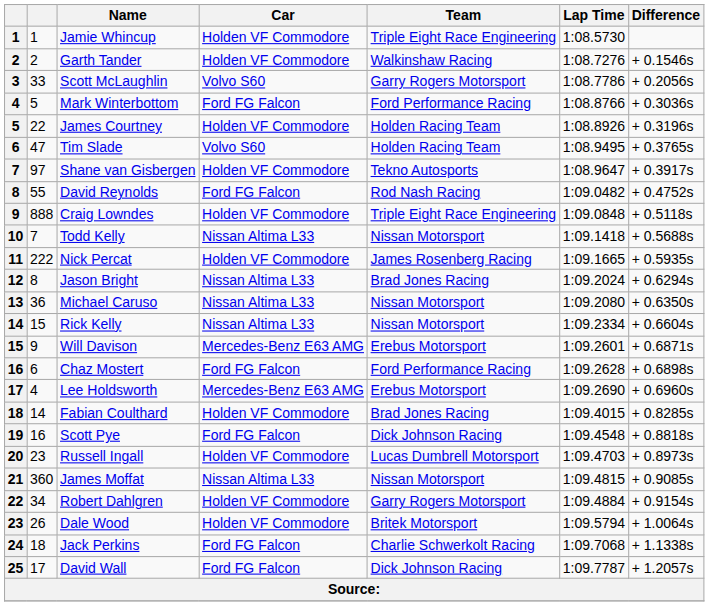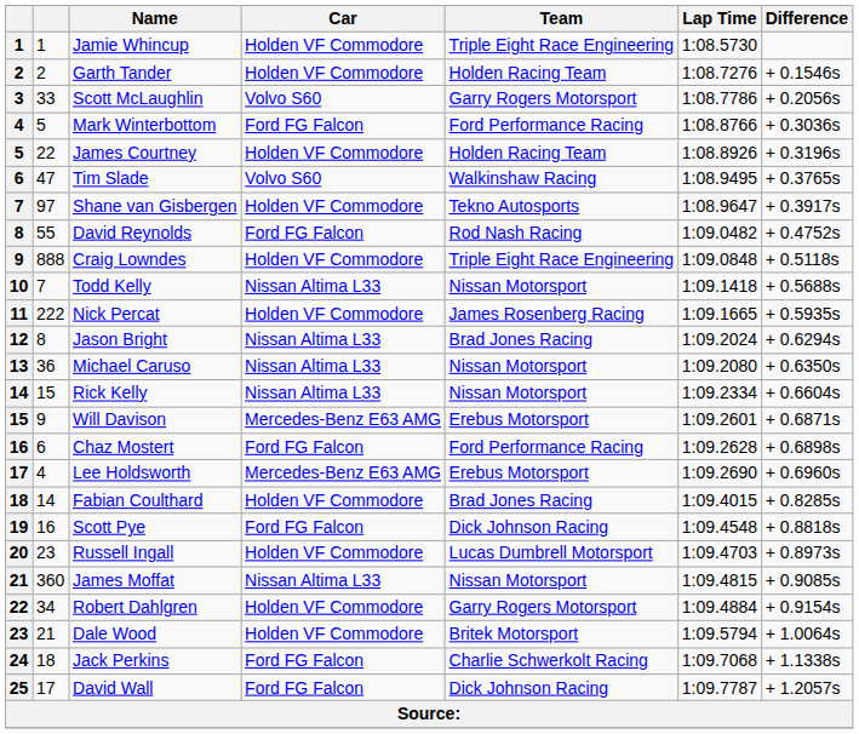Garth Tander | Team: Walkinshaw Racing -> Holden Racing Team
Tim Slade | Team: Holden Racing Team -> Walkinshaw Racing
Dale Wood | column 2: 26 -> 21
